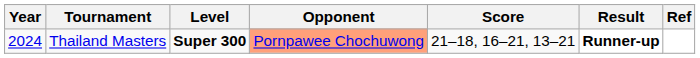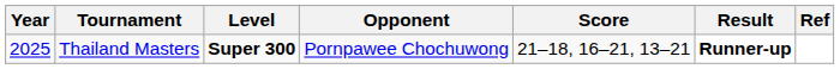Thailand Masters | Year: 2024 -> 2025
Thailand Masters | Opponent: lightsalmon background -> no background
